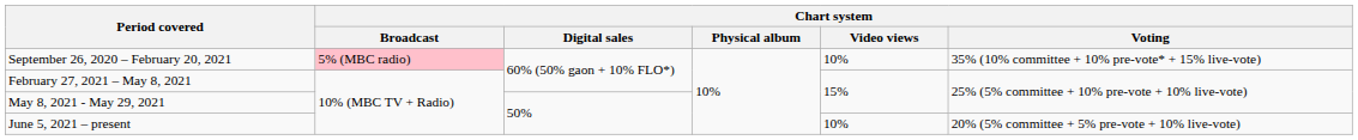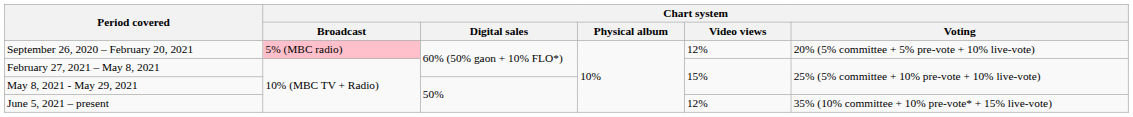September 26, 2020 – February 20, 2021 | Chart system / Video views: 10% -> 12%
September 26, 2020 – February 20, 2021 | Chart system / Voting: 35% (10% committee + 10% pre-vote* + 15% live-vote) -> 20% (5% committee + 5% pre-vote + 10% live-vote)
June 5, 2021 – present | Chart system / Video views: 10% -> 12%
June 5, 2021 – present | Chart system / Voting: 20% (5% committee + 5% pre-vote + 10% live-vote) -> 35% (10% committee + 10% pre-vote* + 15% live-vote)
